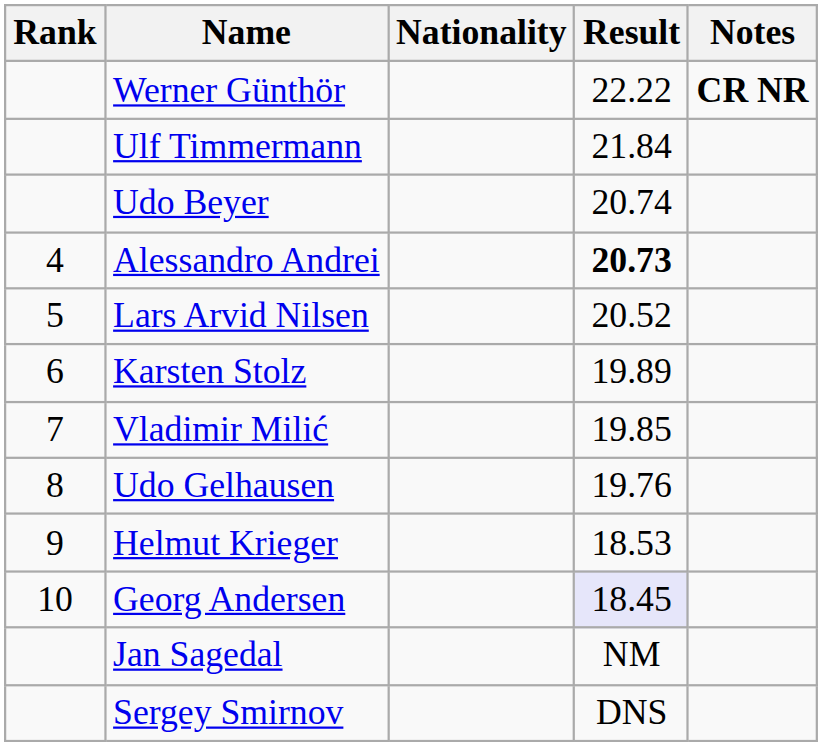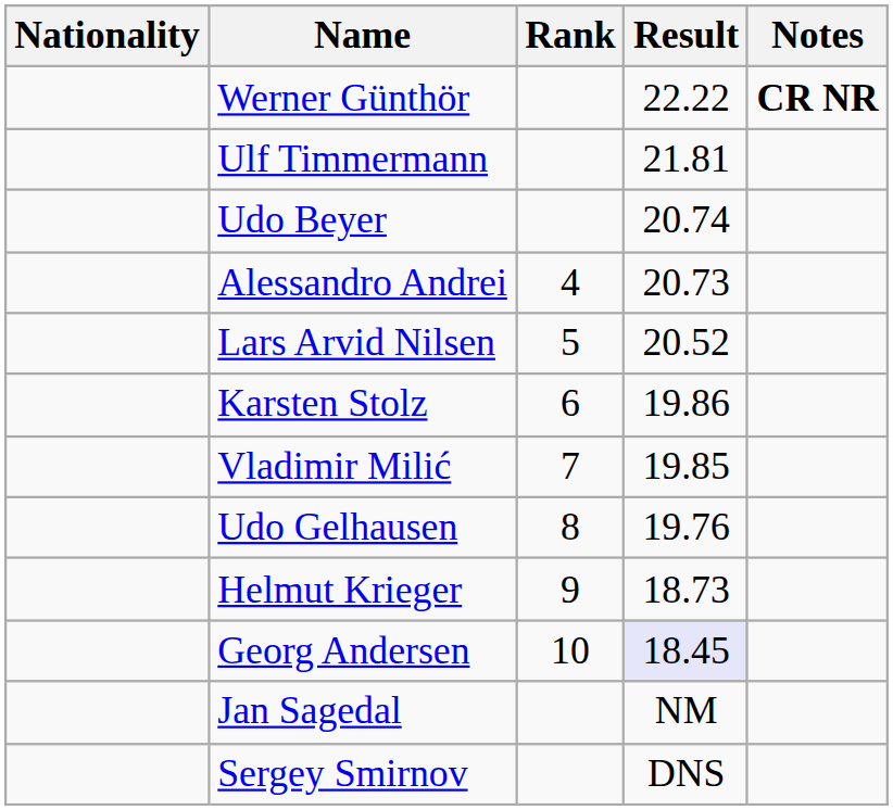columns swapped: Rank <-> Nationality
Ulf Timmermann | Result: 21.84 -> 21.81
Alessandro Andrei | Result: bold -> normal
Karsten Stolz | Result: 19.89 -> 19.86
Helmut Krieger | Result: 18.53 -> 18.73
